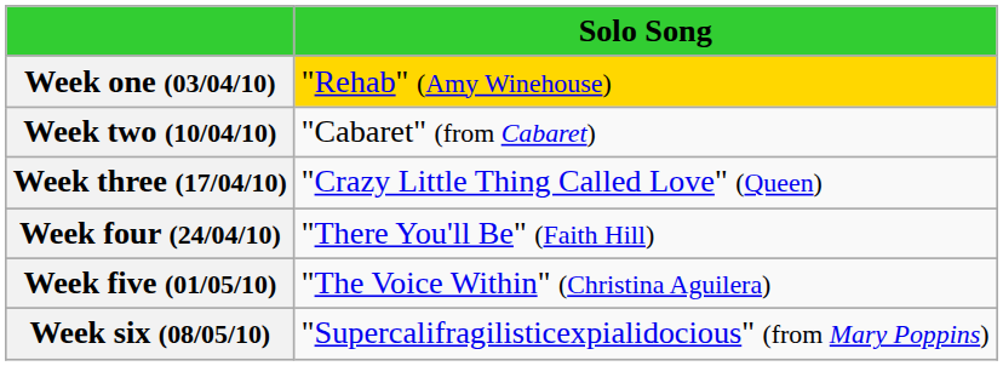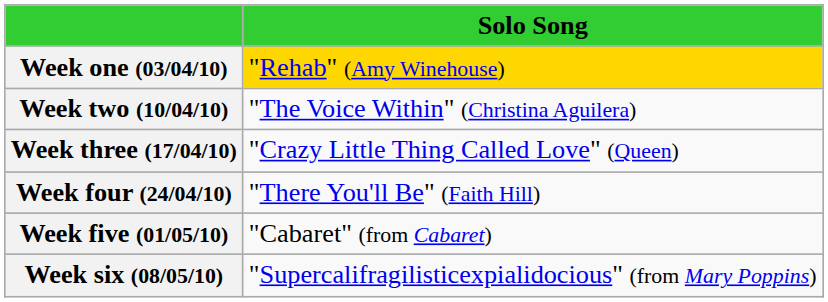Week two (10/04/10) | Solo Song: "Cabaret" (from Cabaret) -> "The Voice Within" (Christina Aguilera)
Week five (01/05/10) | Solo Song: "The Voice Within" (Christina Aguilera) -> "Cabaret" (from Cabaret)
